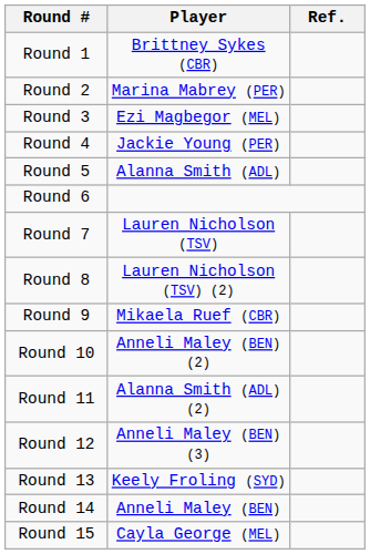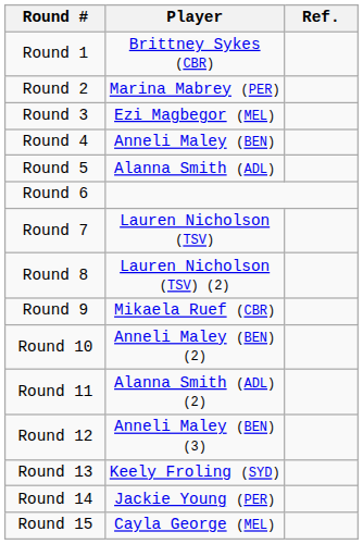Round 4 | Player: Jackie Young (PER) -> Anneli Maley (BEN)
Round 14 | Player: Anneli Maley (BEN) -> Jackie Young (PER)
